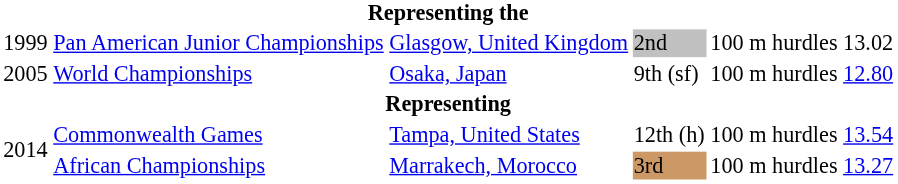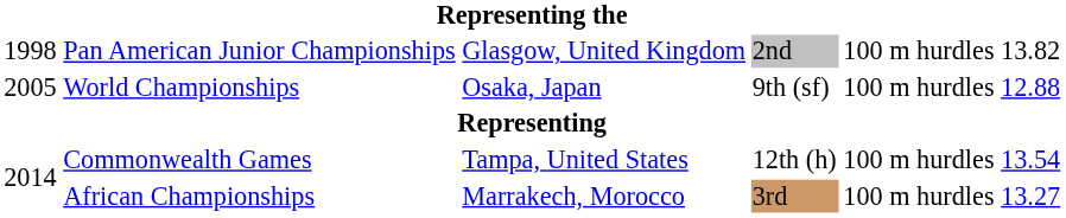Pan American Junior Championships | column 1: 1999 -> 1998
Pan American Junior Championships | column 6: 13.02 -> 13.82
World Championships | column 6: 12.80 -> 12.88
